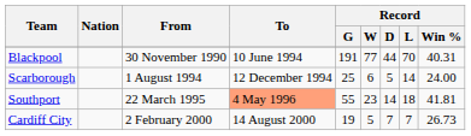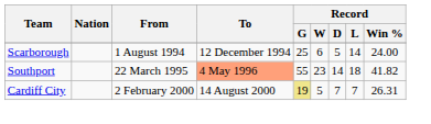- row: Blackpool | 30 November 1990 | 10 June 1994 | 191 | 77 | 44 | 70 | 40.31
Southport | Record / Win %: 41.81 -> 41.82
Cardiff City | Record / G: no background -> khaki background
Cardiff City | Record / Win %: 26.73 -> 26.31
